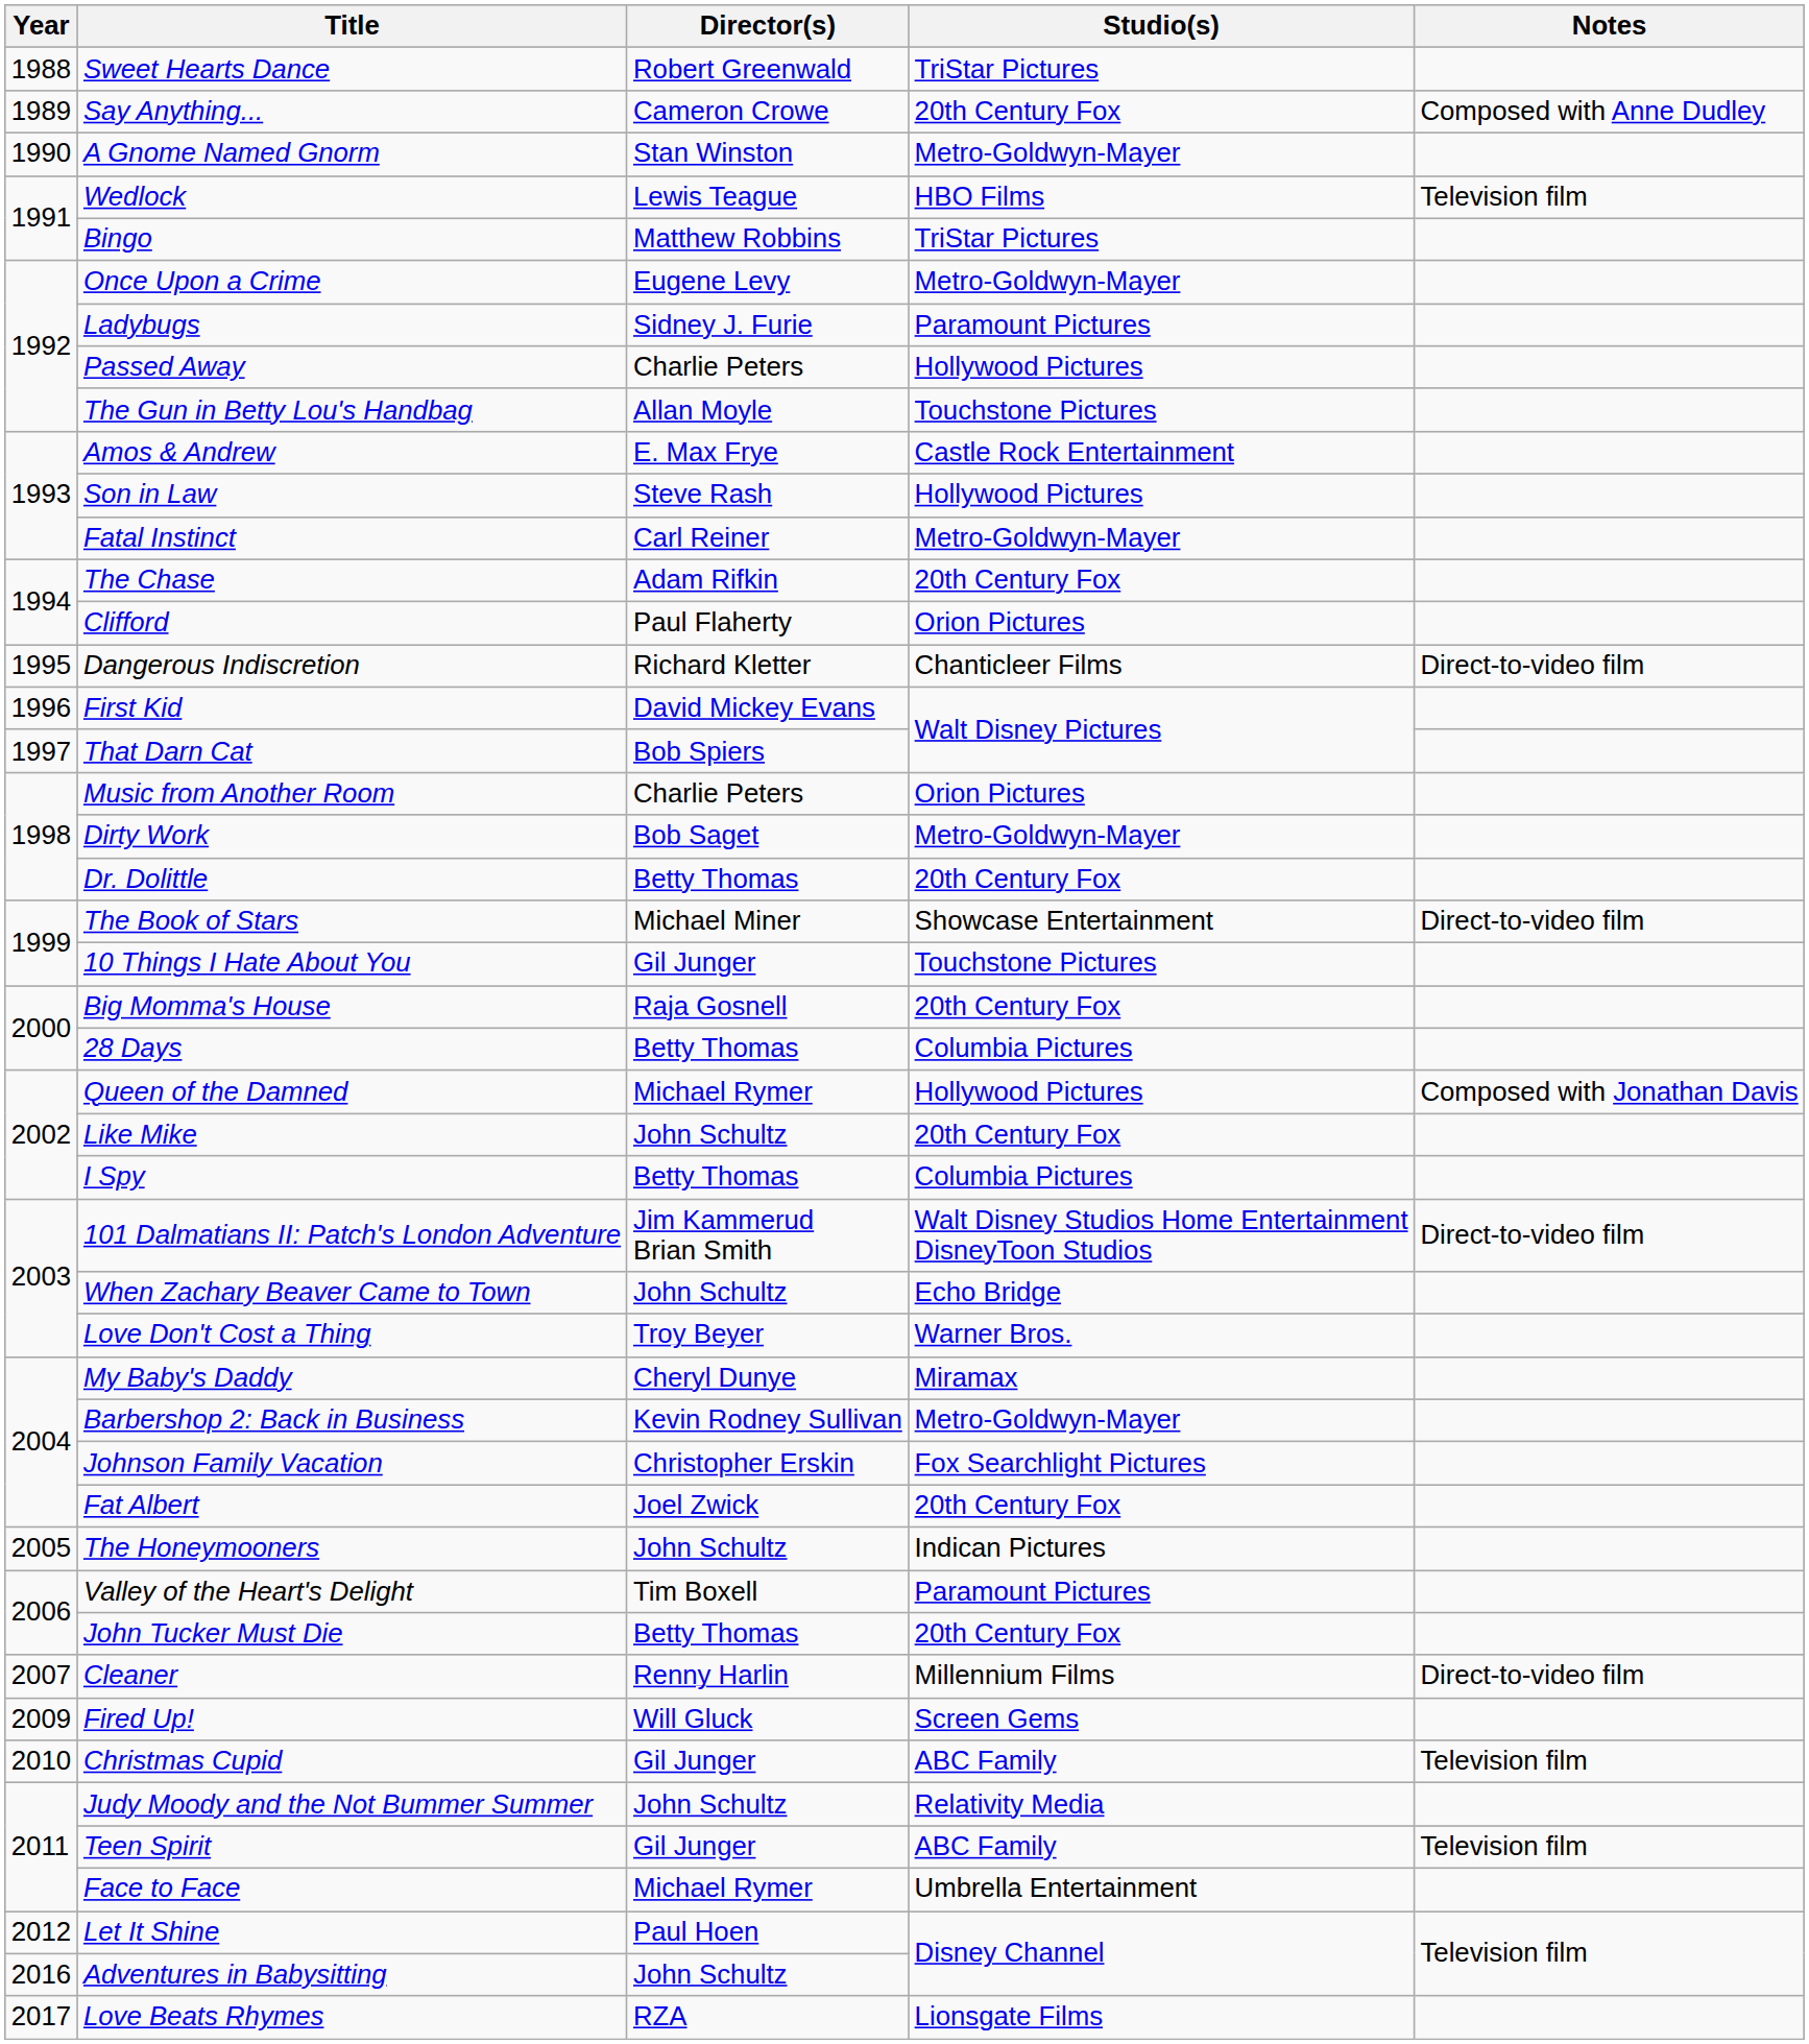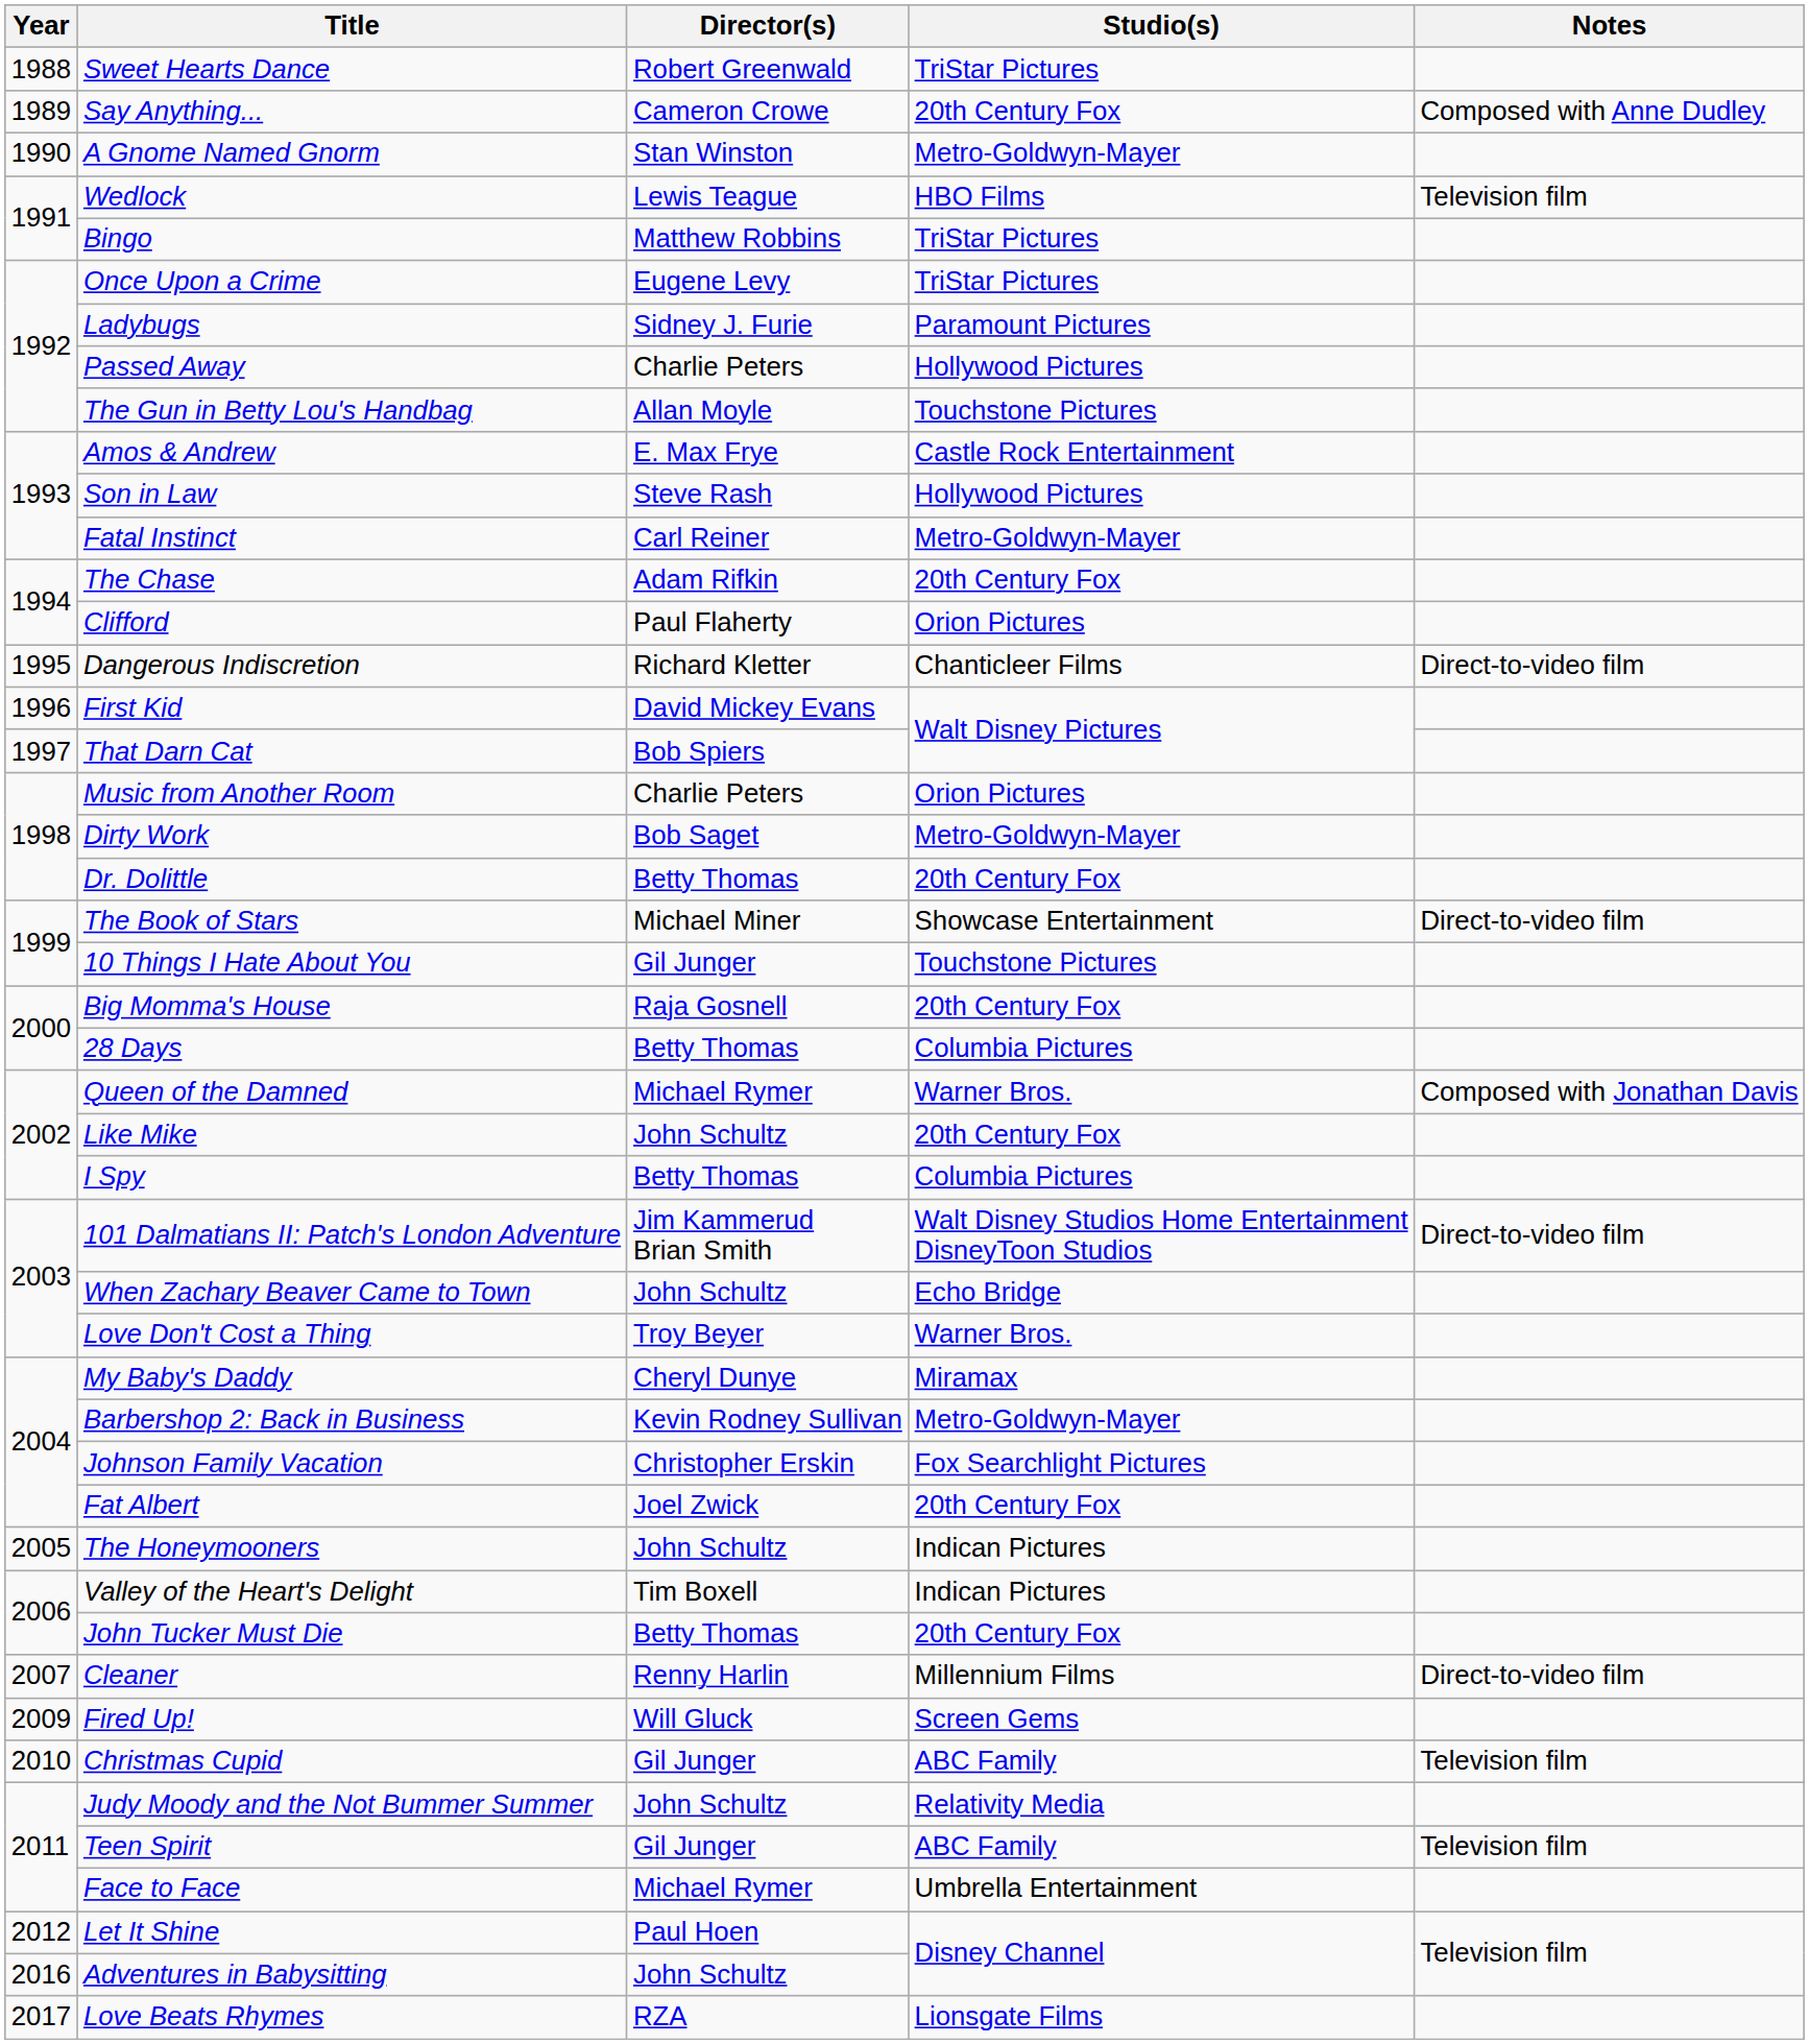Once Upon a Crime | Studio(s): Metro-Goldwyn-Mayer -> TriStar Pictures
Queen of the Damned | Studio(s): Hollywood Pictures -> Warner Bros.
Valley of the Heart's Delight | Studio(s): Paramount Pictures -> Indican Pictures
